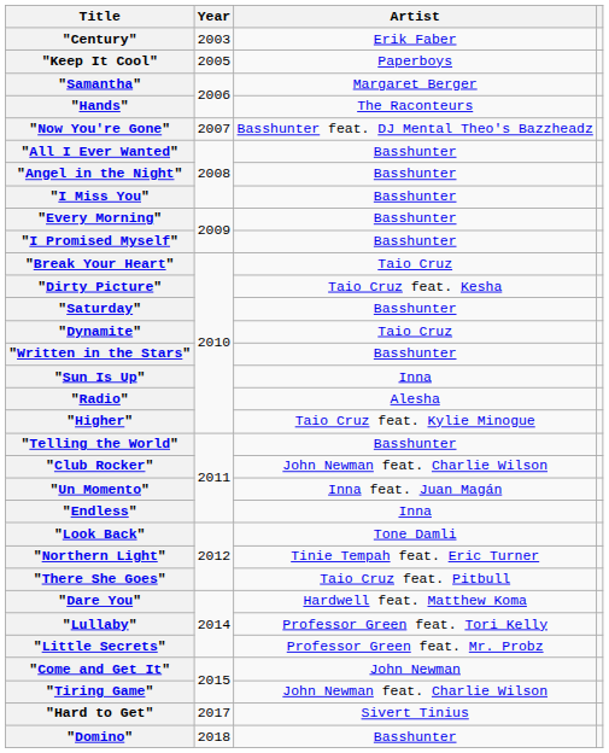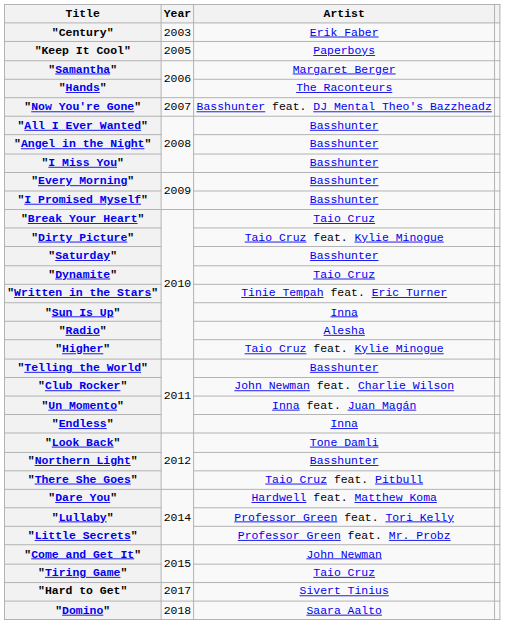"Dirty Picture" | Artist: Taio Cruz feat. Kesha -> Taio Cruz feat. Kylie Minogue
"Written in the Stars" | Artist: Basshunter -> Tinie Tempah feat. Eric Turner
"Northern Light" | Artist: Tinie Tempah feat. Eric Turner -> Basshunter
"Tiring Game" | Artist: John Newman feat. Charlie Wilson -> Taio Cruz
"Domino" | Artist: Basshunter -> Saara Aalto
